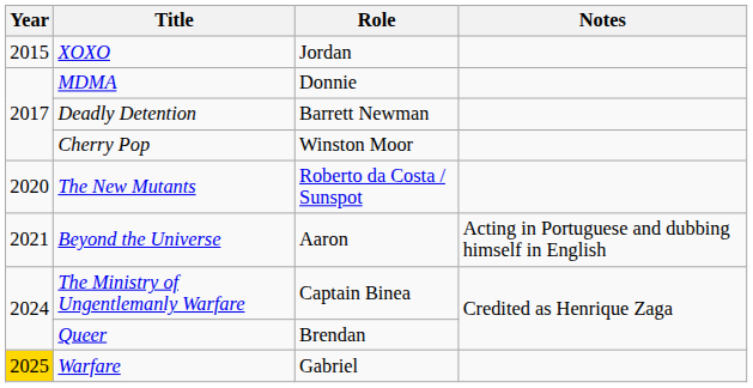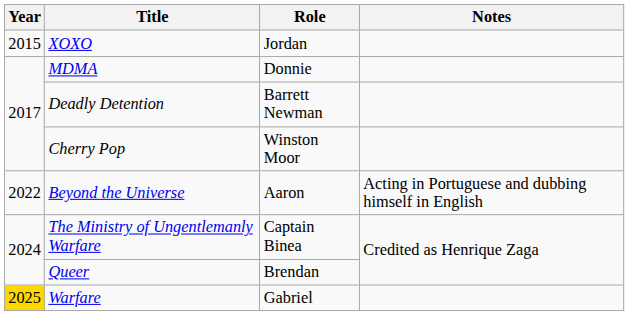- row: 2020 | The New Mutants | Roberto da Costa / Sunspot
Beyond the Universe | Year: 2021 -> 2022
